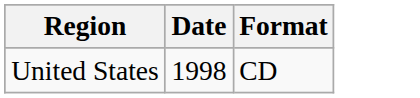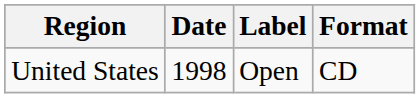+ column: Label | Open
